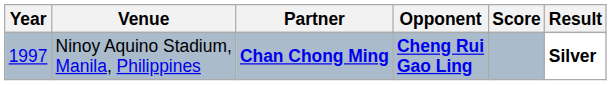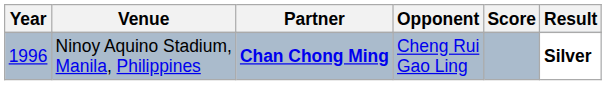Ninoy Aquino Stadium, Manila, Philippines | Year: 1997 -> 1996
Ninoy Aquino Stadium, Manila, Philippines | Opponent: bold -> normal
